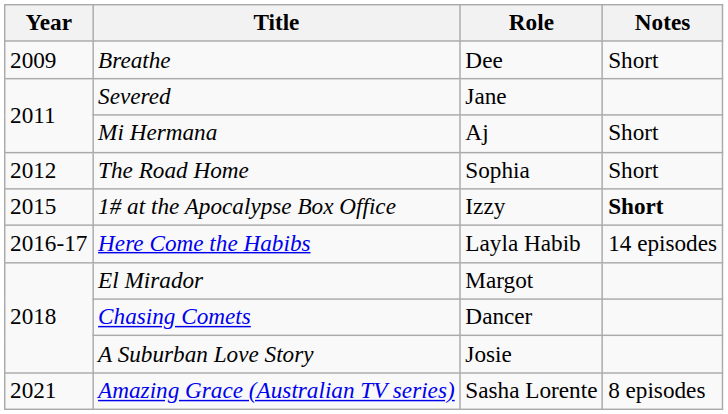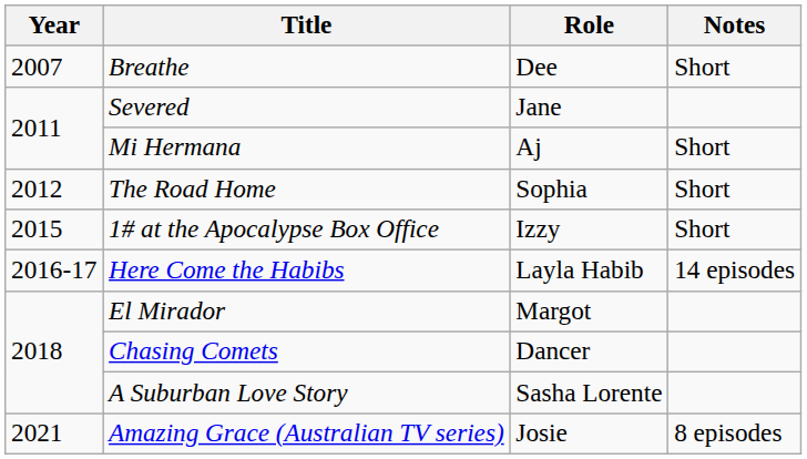Breathe | Year: 2009 -> 2007
1# at the Apocalypse Box Office | Notes: bold -> normal
A Suburban Love Story | Role: Josie -> Sasha Lorente
Amazing Grace (Australian TV series) | Role: Sasha Lorente -> Josie
